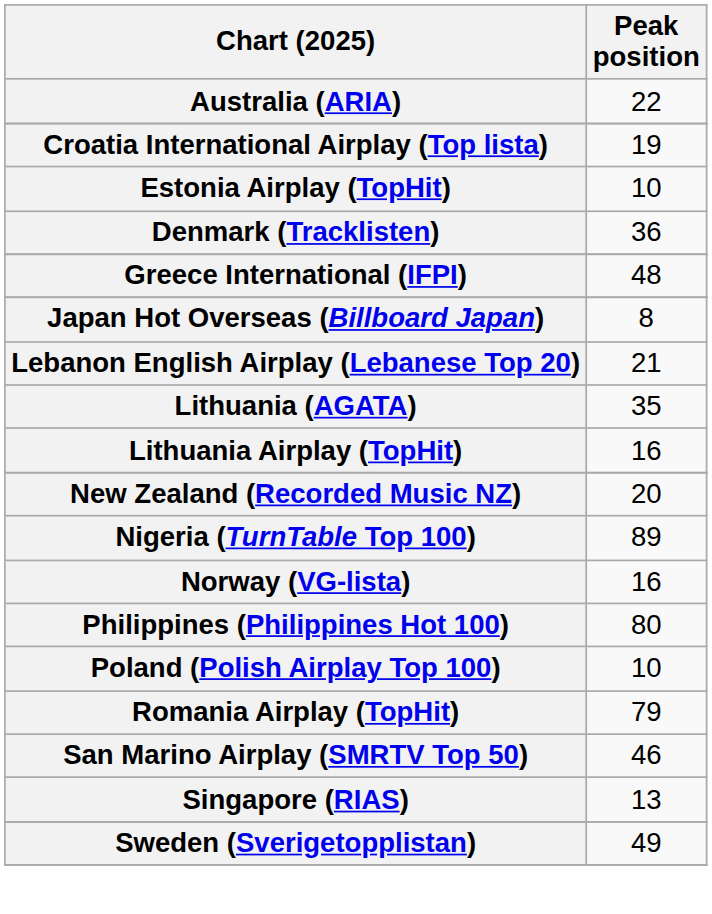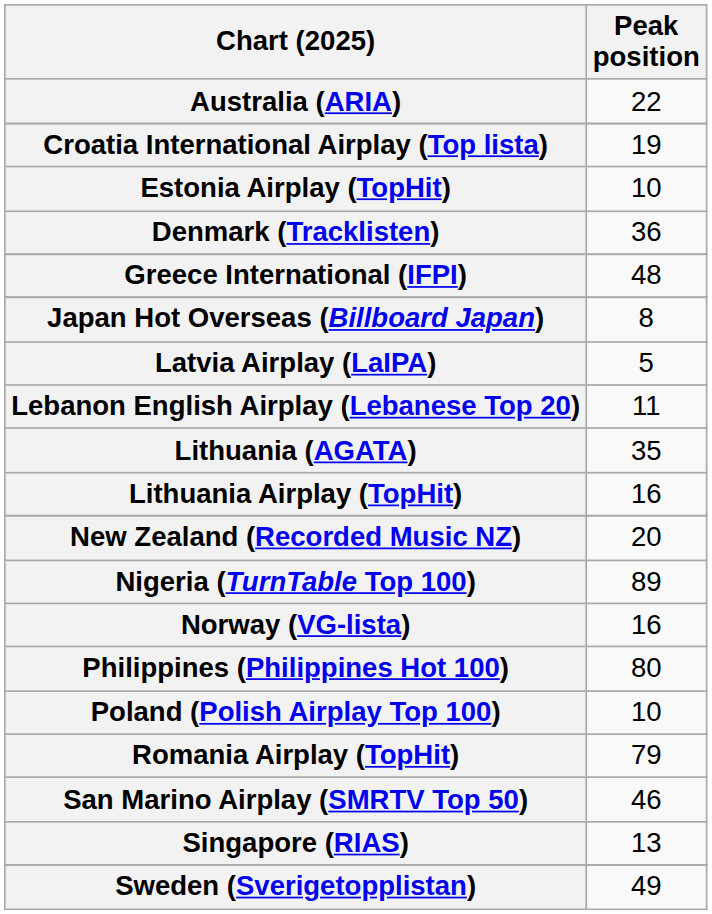+ row: Latvia Airplay (LaIPA) | 5
Lebanon English Airplay (Lebanese Top 20) | Peak position: 21 -> 11
